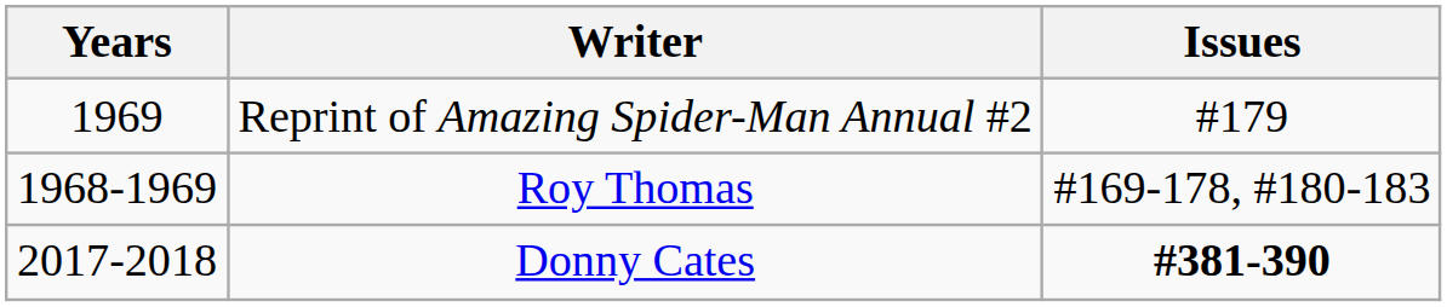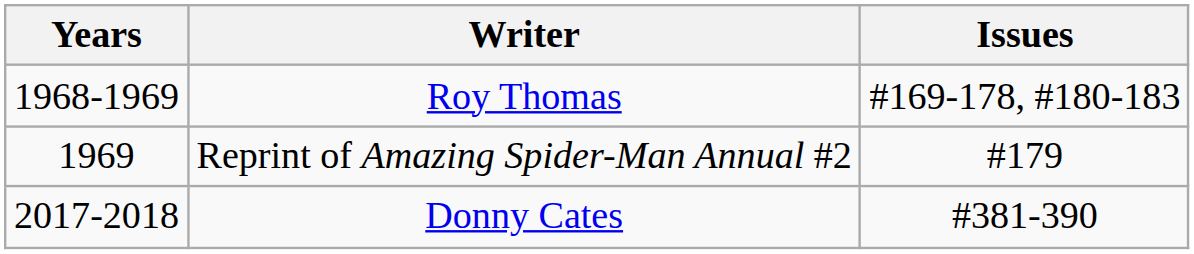rows swapped: Roy Thomas <-> Reprint of Amazing Spider-Man Annual #2
Donny Cates | Issues: bold -> normal
